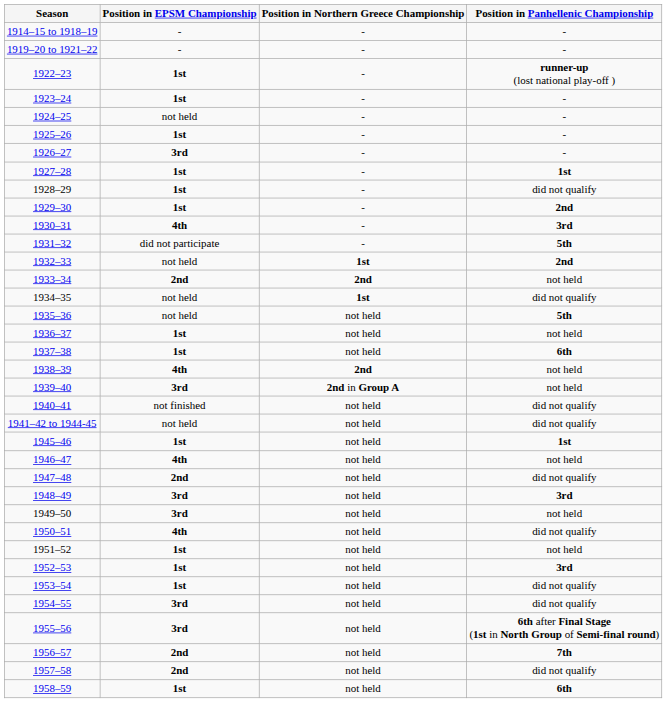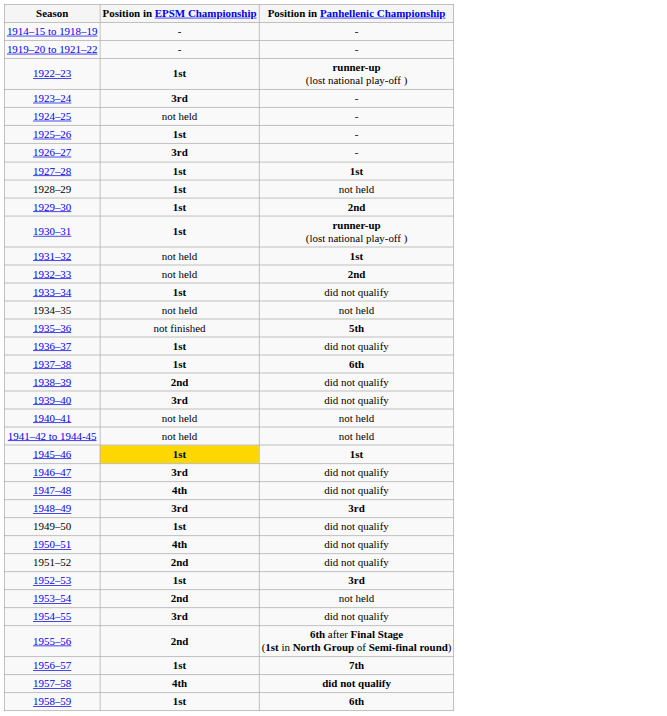- column: Position in Northern Greece Championship | - | - | - | - | - | - | - | - | - | - | - | - | 1st | 2nd | 1st | not held | not held | not held | 2nd | 2nd in Group A | not held | not held | not held | not held | not held | not held | not held | not held | not held | not held | not held | not held | not held | not held | not held | not held
1923–24 | Position in EPSM Championship: 1st -> 3rd
1928–29 | Position in Panhellenic Championship: did not qualify -> not held
1930–31 | Position in EPSM Championship: 4th -> 1st
1930–31 | Position in Panhellenic Championship: 3rd -> runner-up (lost national play-off )
1931–32 | Position in EPSM Championship: did not participate -> not held
1931–32 | Position in Panhellenic Championship: 5th -> 1st
1933–34 | Position in EPSM Championship: 2nd -> 1st
1933–34 | Position in Panhellenic Championship: not held -> did not qualify
1934–35 | Position in Panhellenic Championship: did not qualify -> not held
1935–36 | Position in EPSM Championship: not held -> not finished
1936–37 | Position in Panhellenic Championship: not held -> did not qualify
1938–39 | Position in EPSM Championship: 4th -> 2nd
1938–39 | Position in Panhellenic Championship: not held -> did not qualify
1939–40 | Position in Panhellenic Championship: not held -> did not qualify
1940–41 | Position in EPSM Championship: not finished -> not held
1940–41 | Position in Panhellenic Championship: did not qualify -> not held
1941–42 to 1944-45 | Position in Panhellenic Championship: did not qualify -> not held
1945–46 | Position in EPSM Championship: no background -> gold background
1946–47 | Position in EPSM Championship: 4th -> 3rd
1946–47 | Position in Panhellenic Championship: not held -> did not qualify
1947–48 | Position in EPSM Championship: 2nd -> 4th
1949–50 | Position in EPSM Championship: 3rd -> 1st
1949–50 | Position in Panhellenic Championship: not held -> did not qualify
1951–52 | Position in EPSM Championship: 1st -> 2nd
1951–52 | Position in Panhellenic Championship: not held -> did not qualify
1953–54 | Position in EPSM Championship: 1st -> 2nd
1953–54 | Position in Panhellenic Championship: did not qualify -> not held
1955–56 | Position in EPSM Championship: 3rd -> 2nd
1956–57 | Position in EPSM Championship: 2nd -> 1st
1957–58 | Position in EPSM Championship: 2nd -> 4th
1957–58 | Position in Panhellenic Championship: normal -> bold
